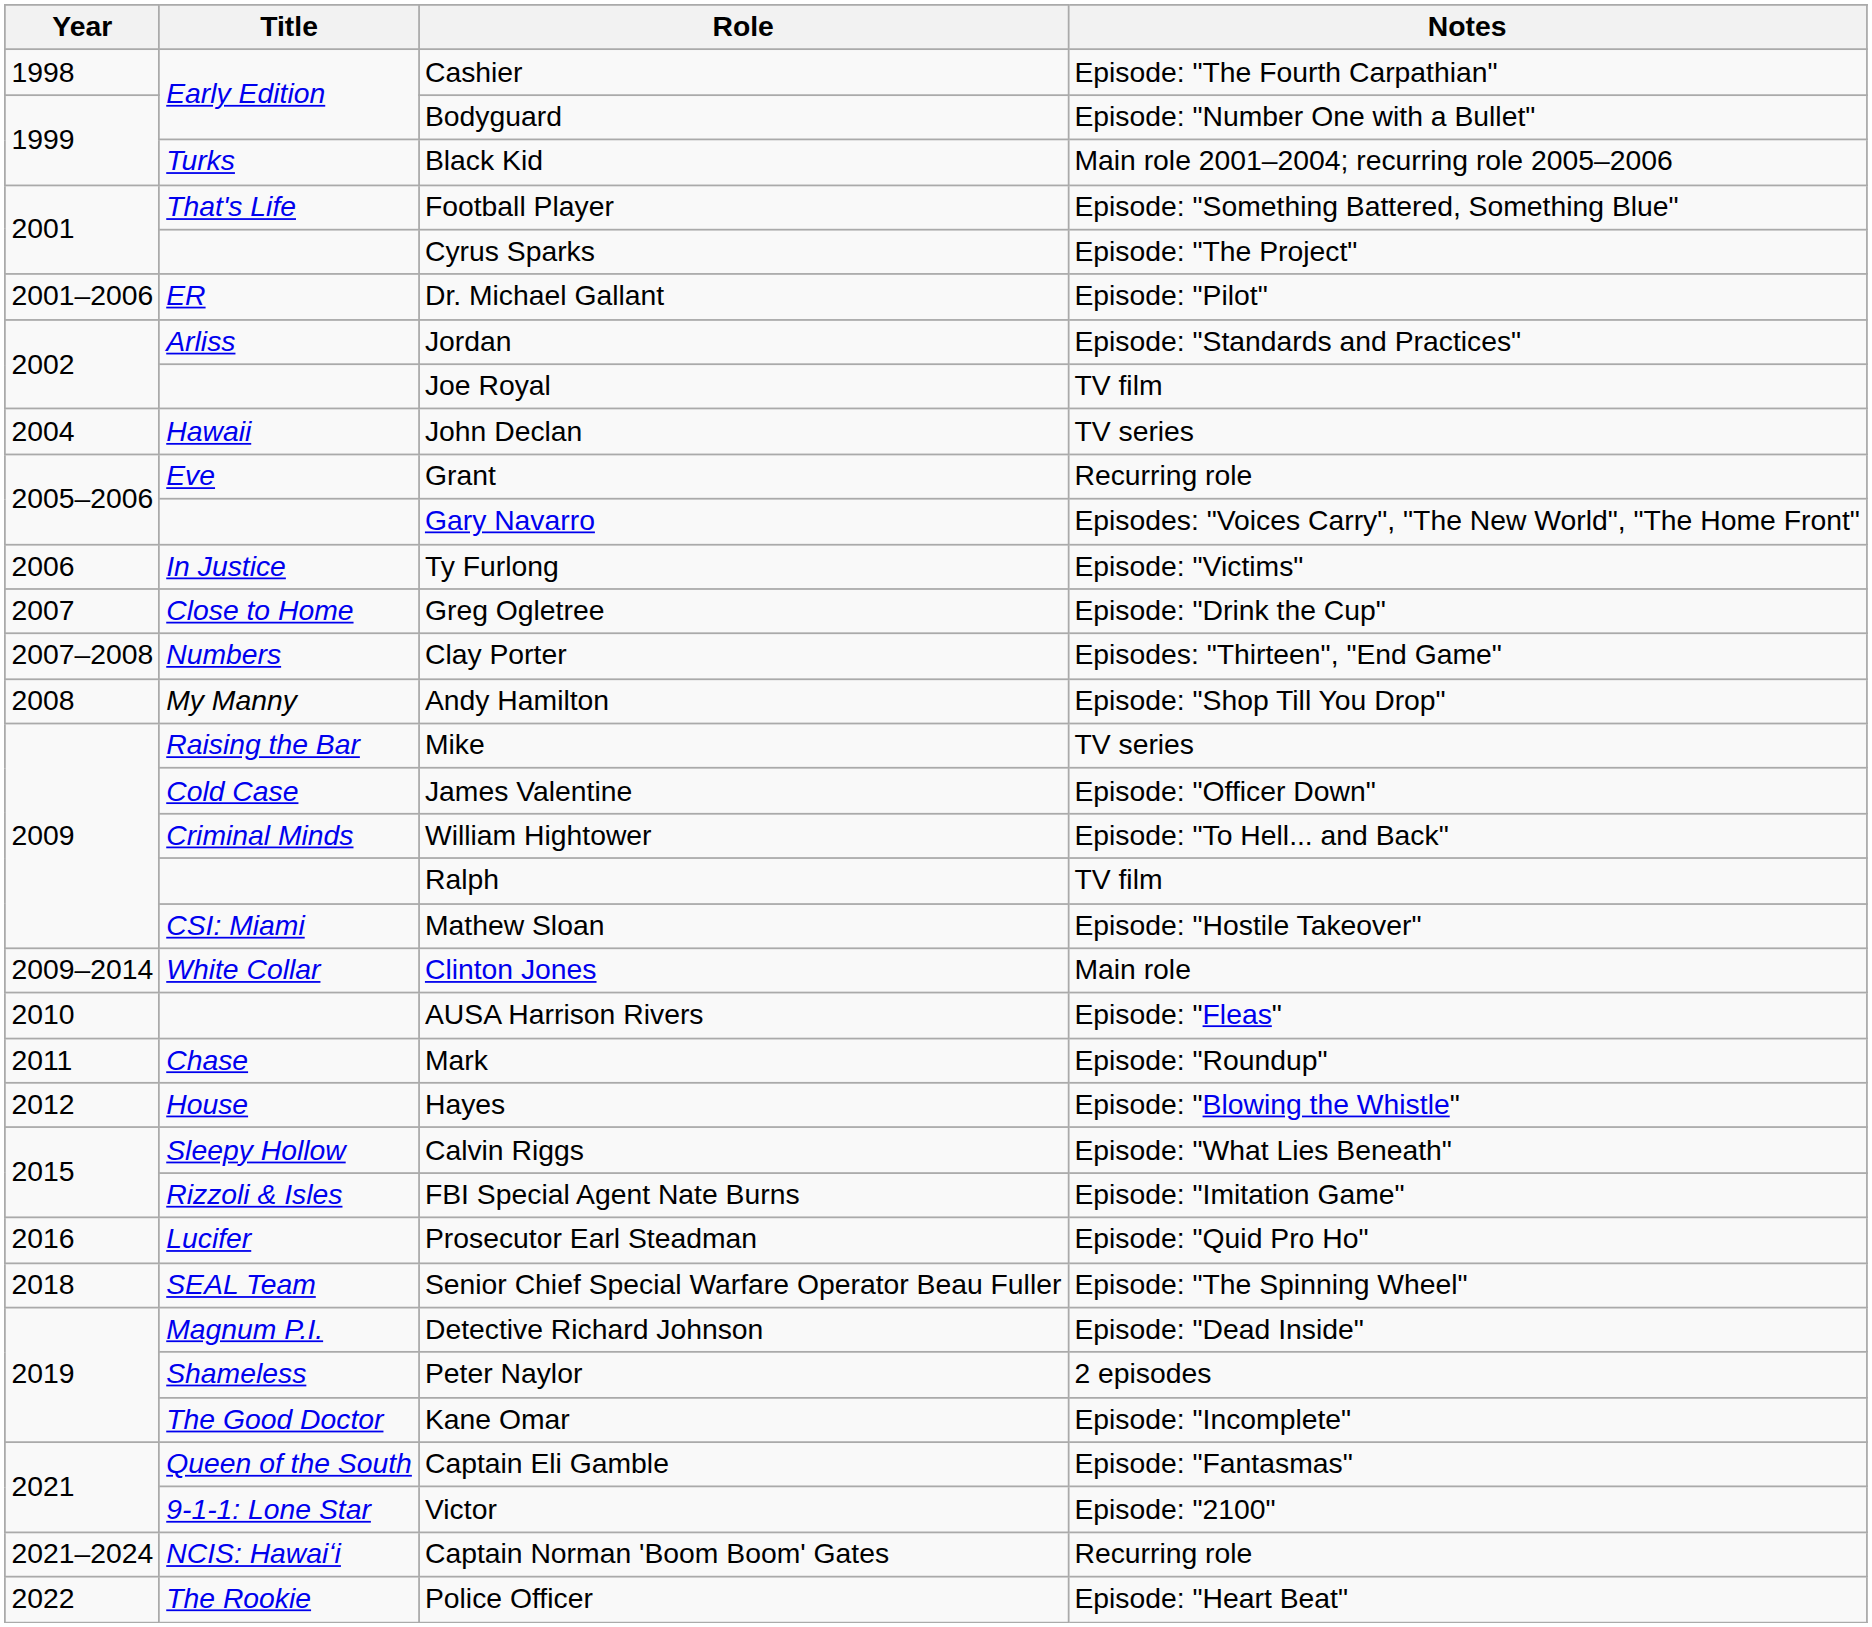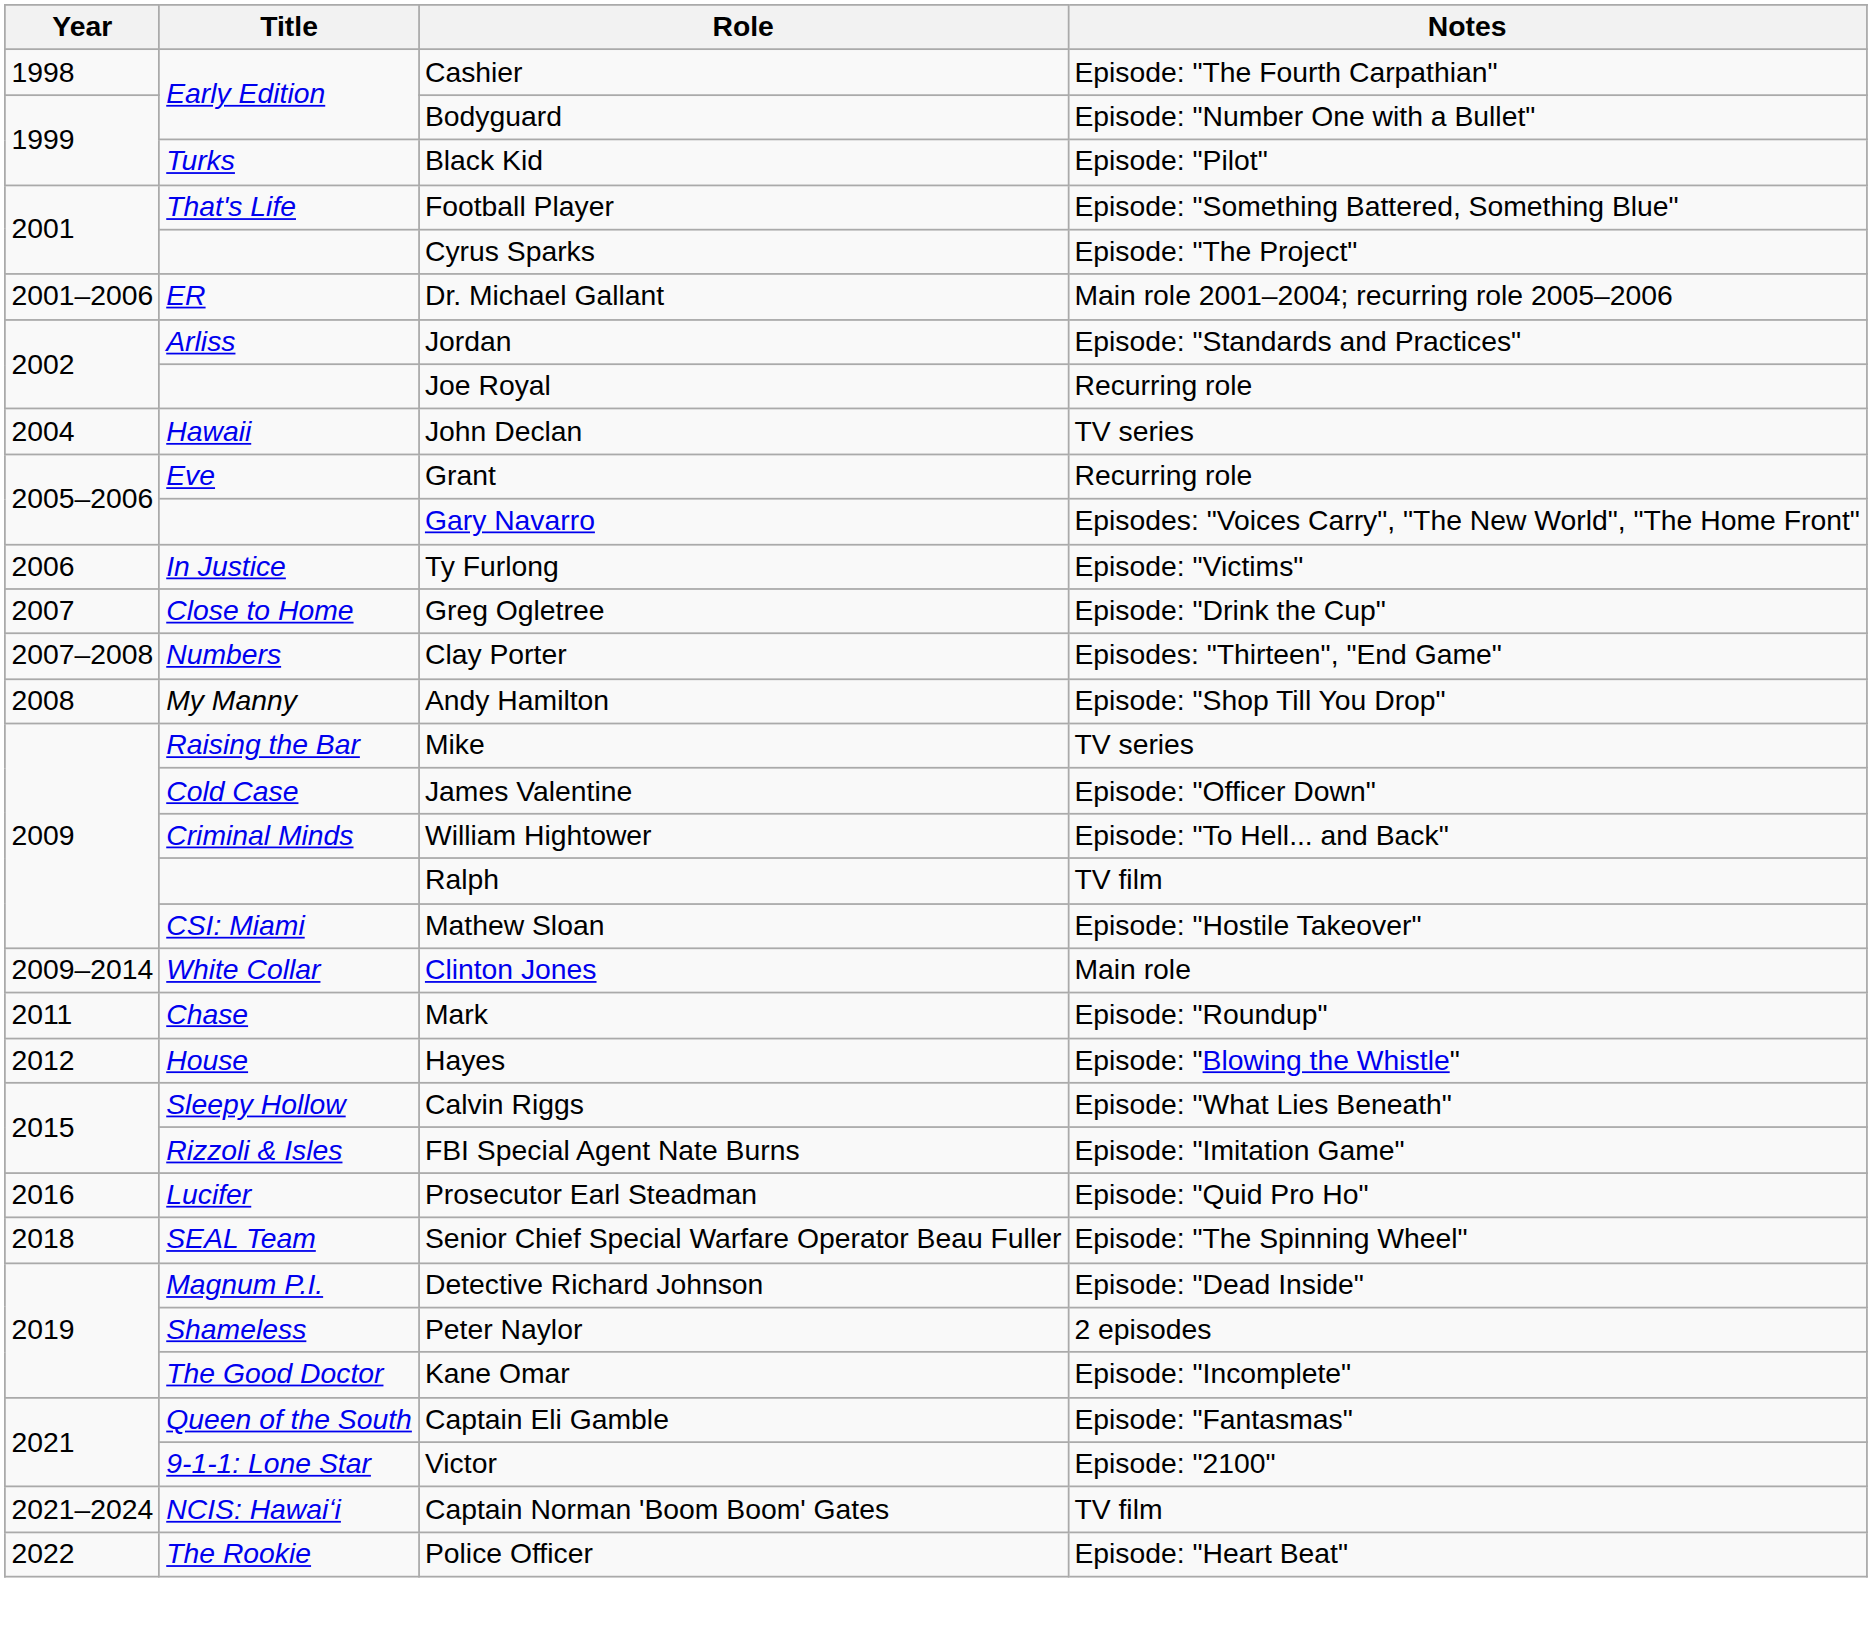Black Kid | Notes: Main role 2001–2004; recurring role 2005–2006 -> Episode: "Pilot"
Dr. Michael Gallant | Notes: Episode: "Pilot" -> Main role 2001–2004; recurring role 2005–2006
Joe Royal | Notes: TV film -> Recurring role
- row: 2010 | AUSA Harrison Rivers | Episode: "Fleas"
Captain Norman 'Boom Boom' Gates | Notes: Recurring role -> TV film
